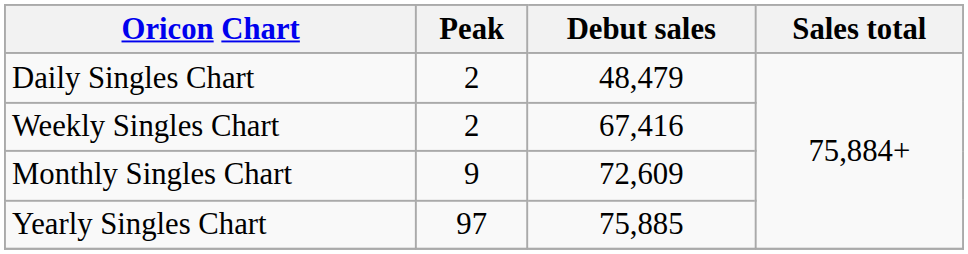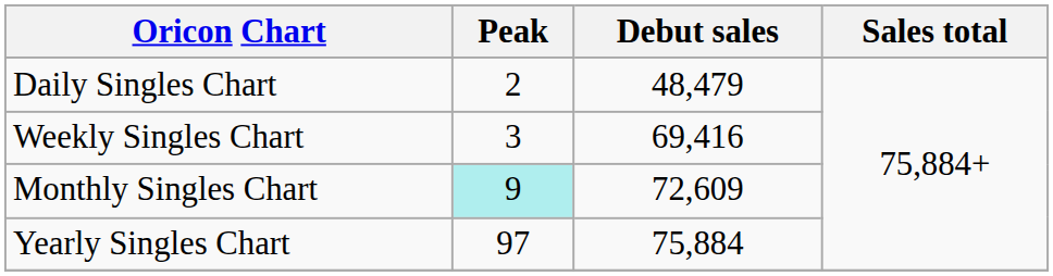Weekly Singles Chart | Peak: 2 -> 3
Weekly Singles Chart | Debut sales: 67,416 -> 69,416
Monthly Singles Chart | Peak: no background -> paleturquoise background
Yearly Singles Chart | Debut sales: 75,885 -> 75,884
